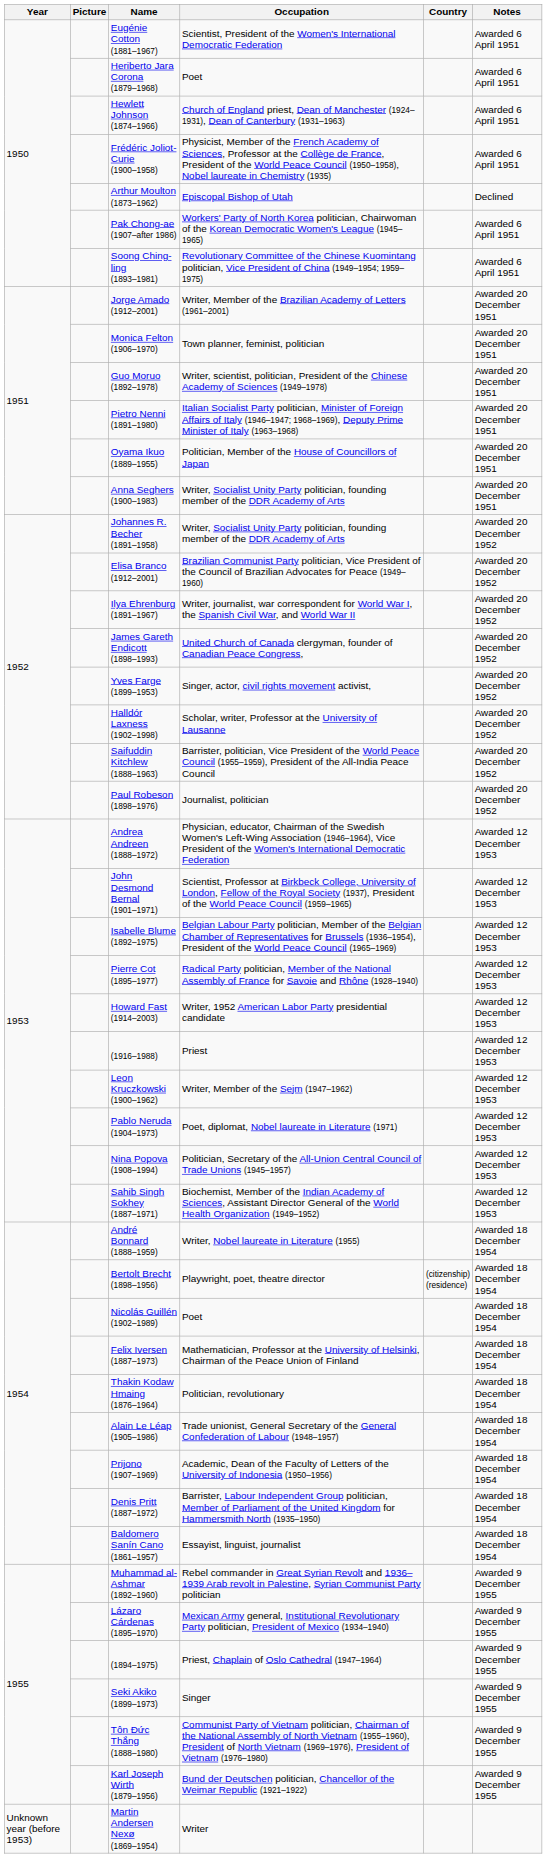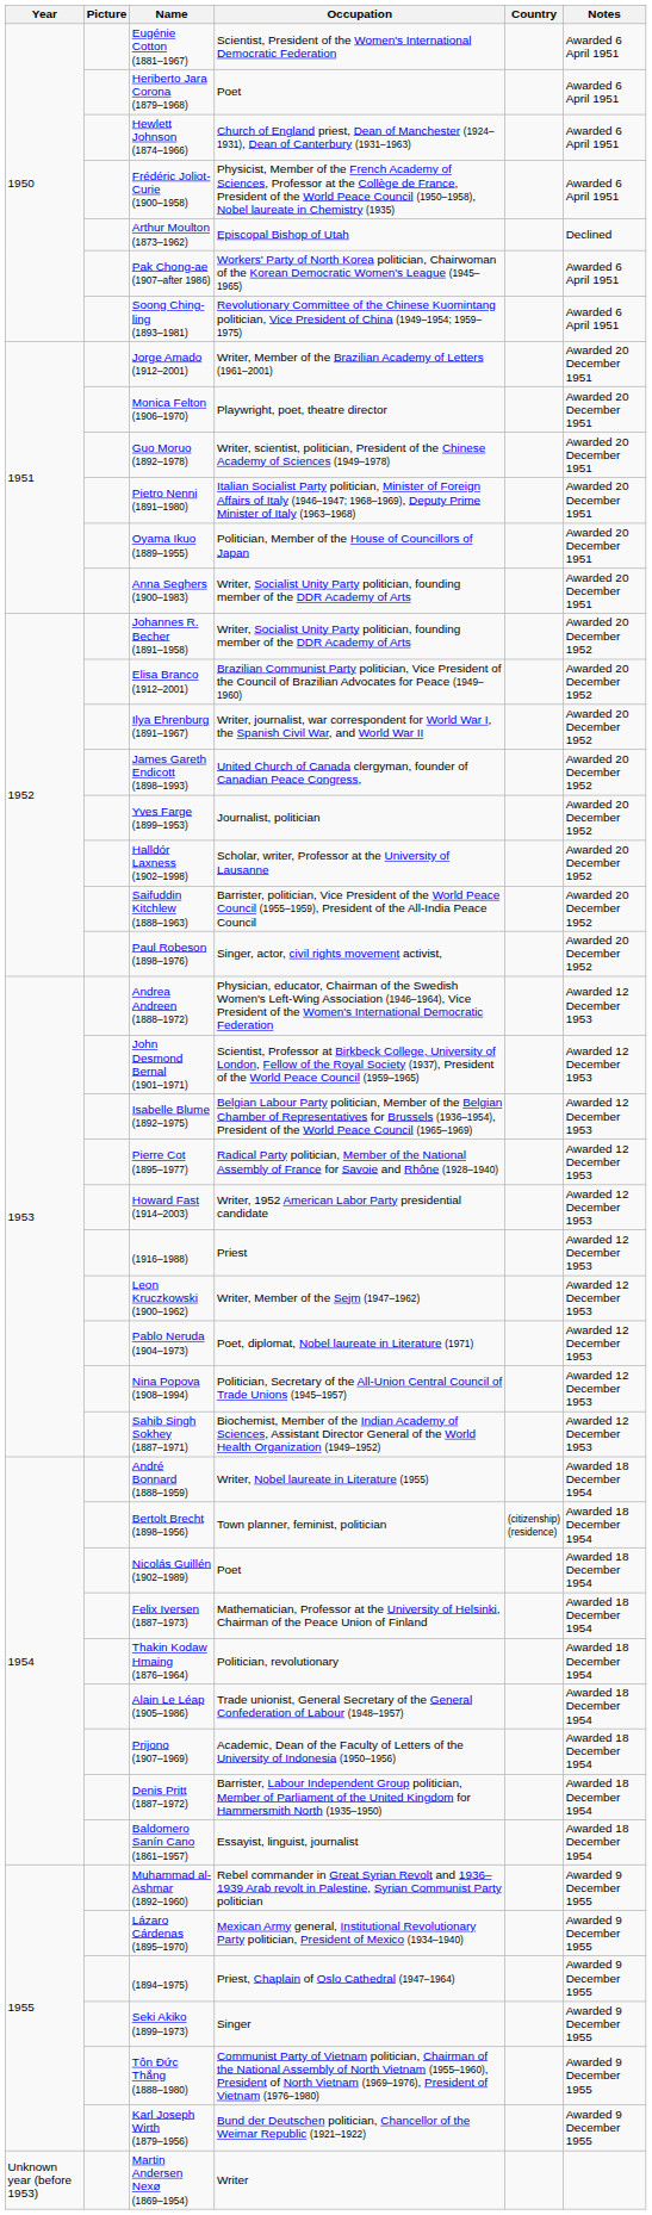Monica Felton (1906–1970) | Occupation: Town planner, feminist, politician -> Playwright, poet, theatre director
Yves Farge (1899–1953) | Occupation: Singer, actor, civil rights movement activist, -> Journalist, politician
Paul Robeson (1898–1976) | Occupation: Journalist, politician -> Singer, actor, civil rights movement activist,
Bertolt Brecht (1898–1956) | Occupation: Playwright, poet, theatre director -> Town planner, feminist, politician
